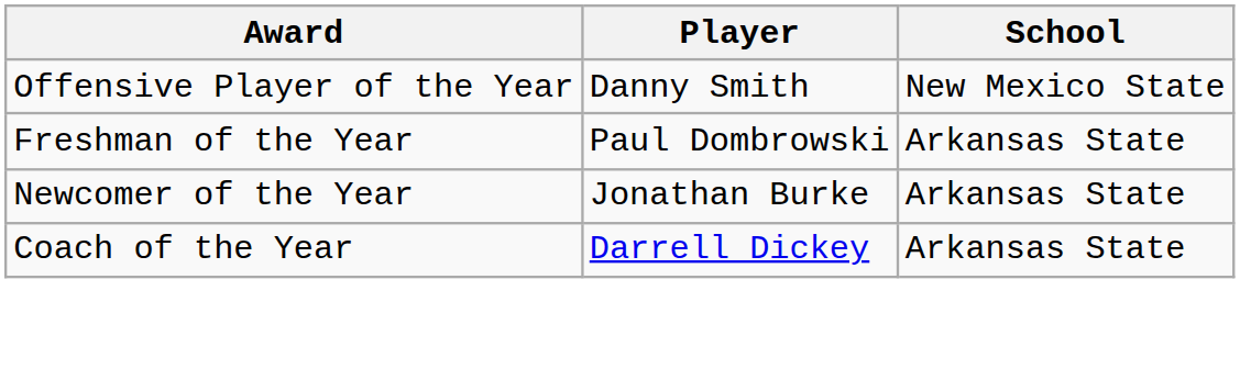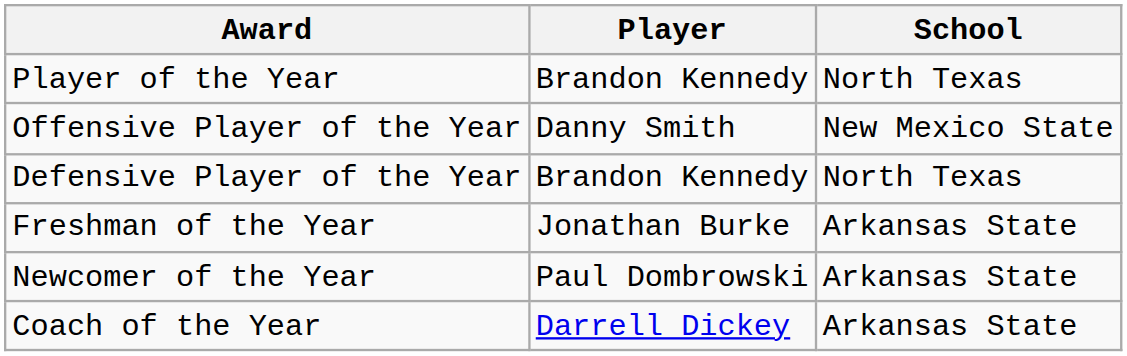+ row: Player of the Year | Brandon Kennedy | North Texas
+ row: Defensive Player of the Year | Brandon Kennedy | North Texas
Freshman of the Year | Player: Paul Dombrowski -> Jonathan Burke
Newcomer of the Year | Player: Jonathan Burke -> Paul Dombrowski
